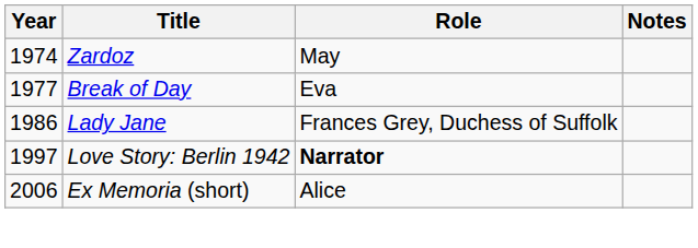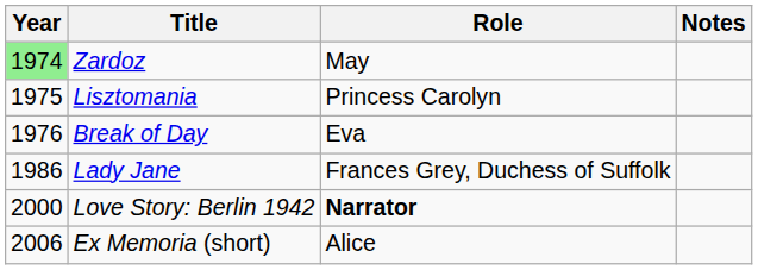Zardoz | Year: no background -> lightgreen background
+ row: 1975 | Lisztomania | Princess Carolyn
Break of Day | Year: 1977 -> 1976
Love Story: Berlin 1942 | Year: 1997 -> 2000
